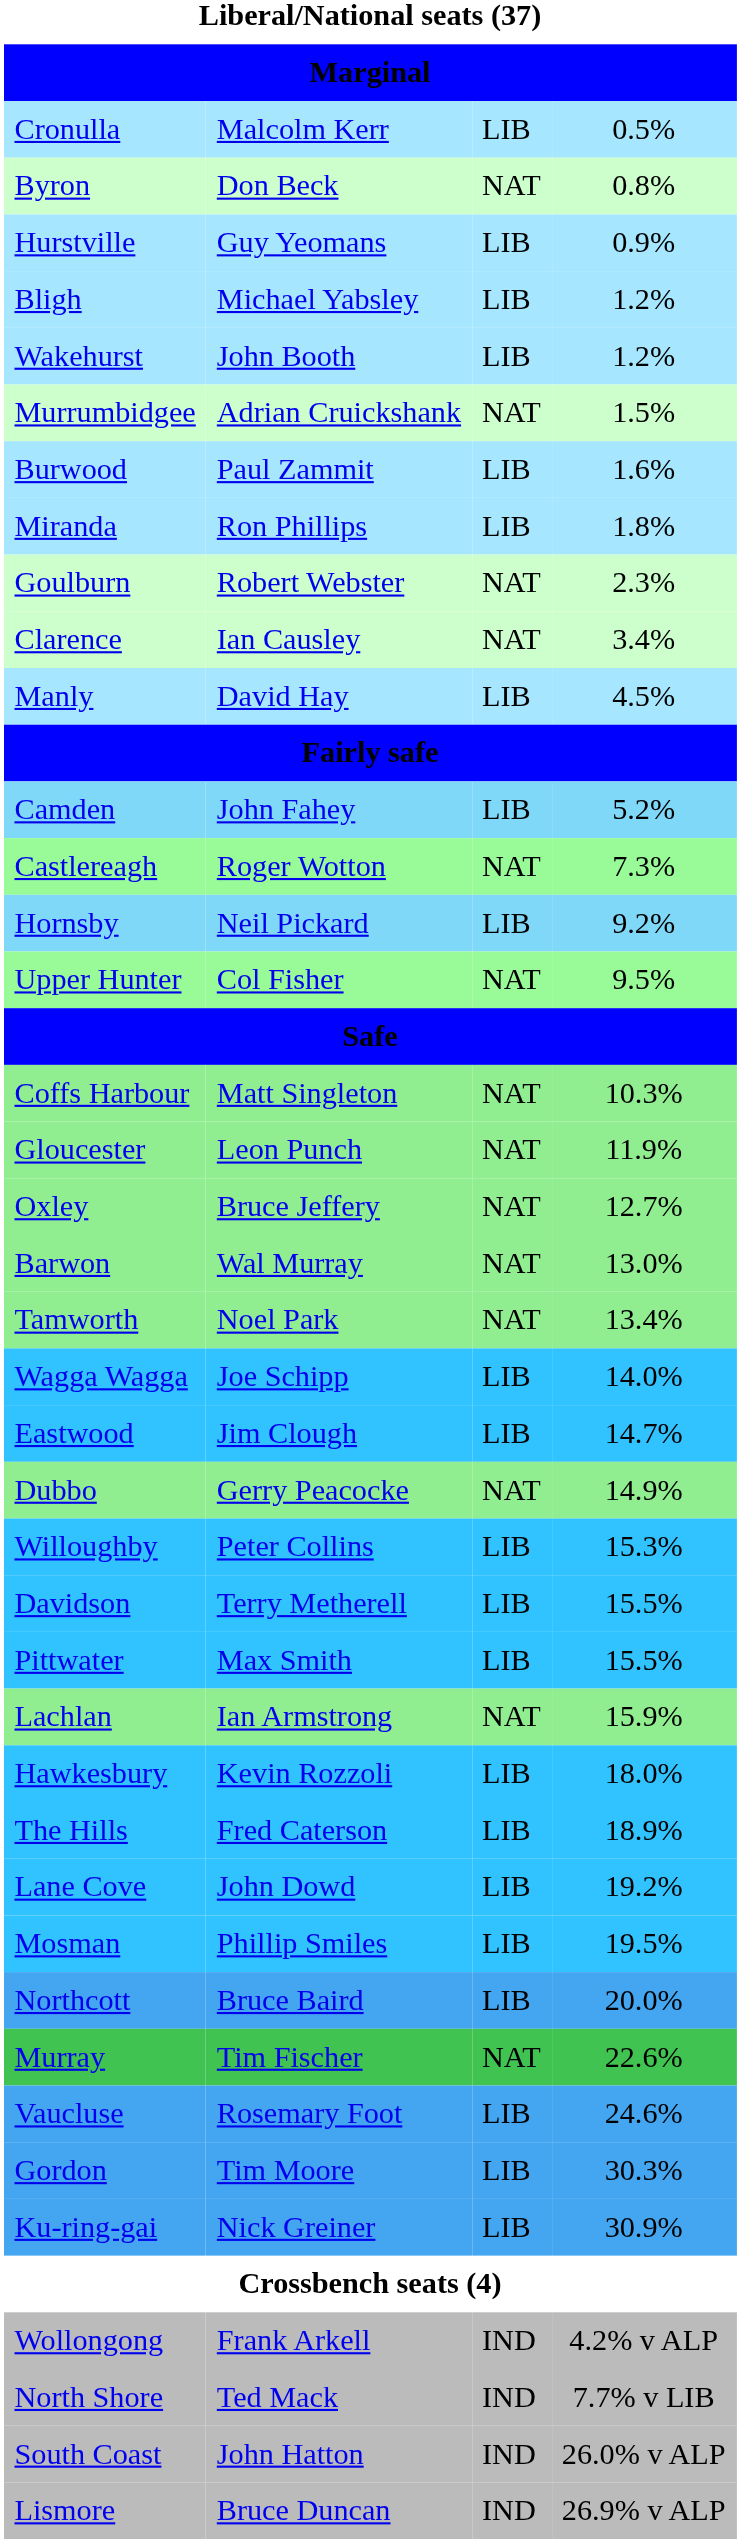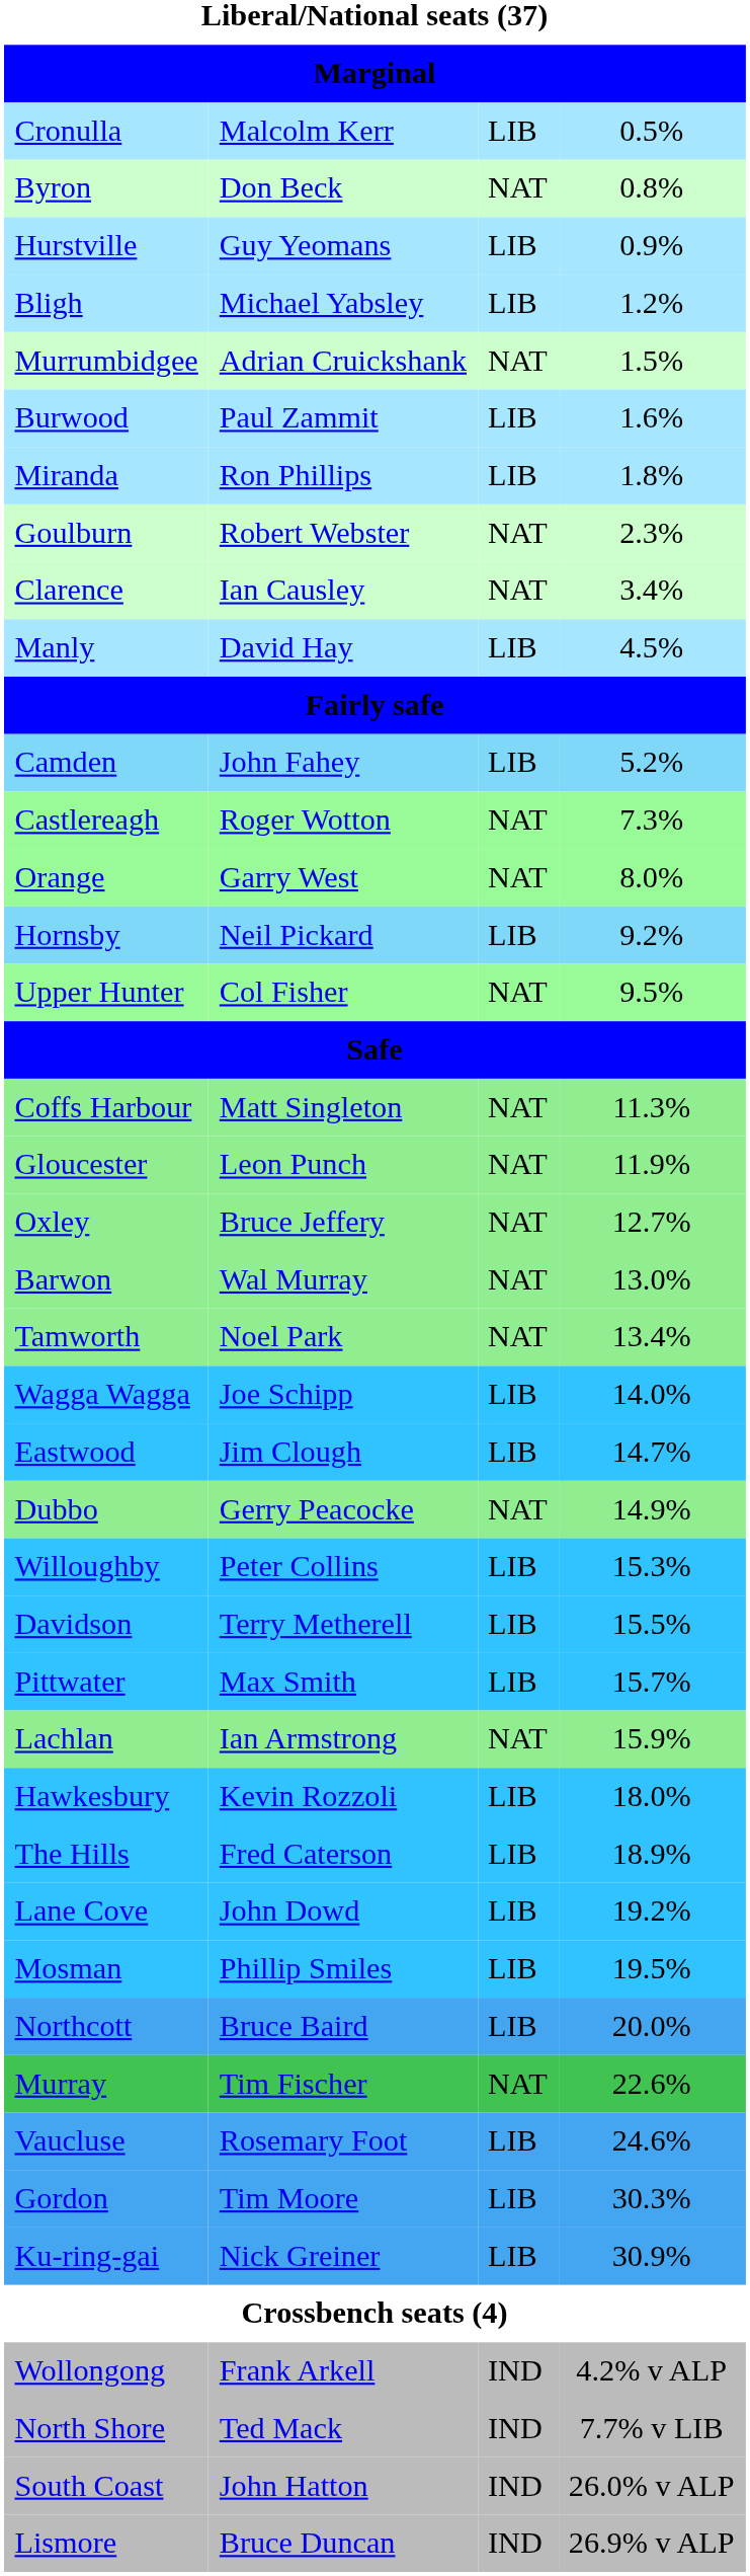- row: Wakehurst | John Booth | LIB | 1.2%
+ row: Orange | Garry West | NAT | 8.0%
Coffs Harbour | column 4: 10.3% -> 11.3%
Pittwater | column 4: 15.5% -> 15.7%
